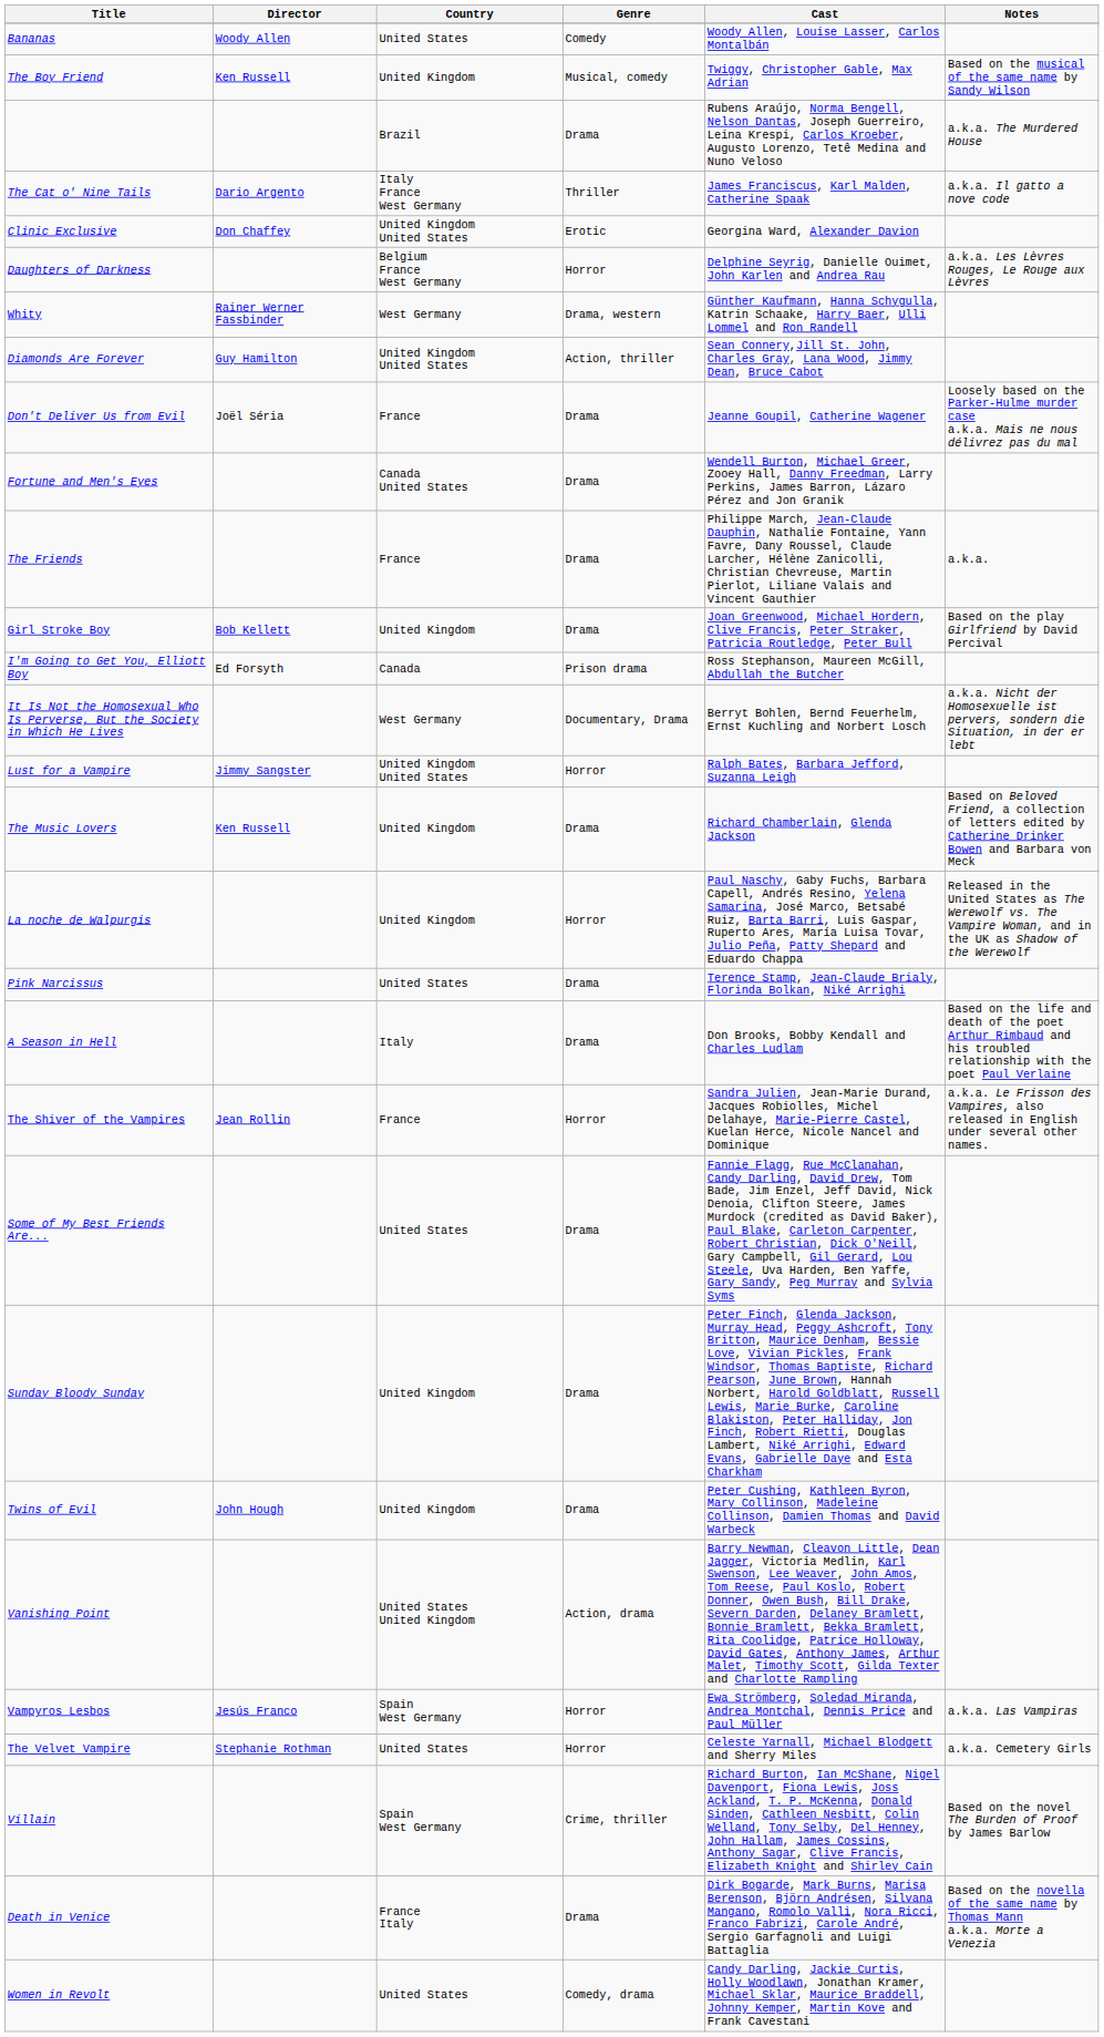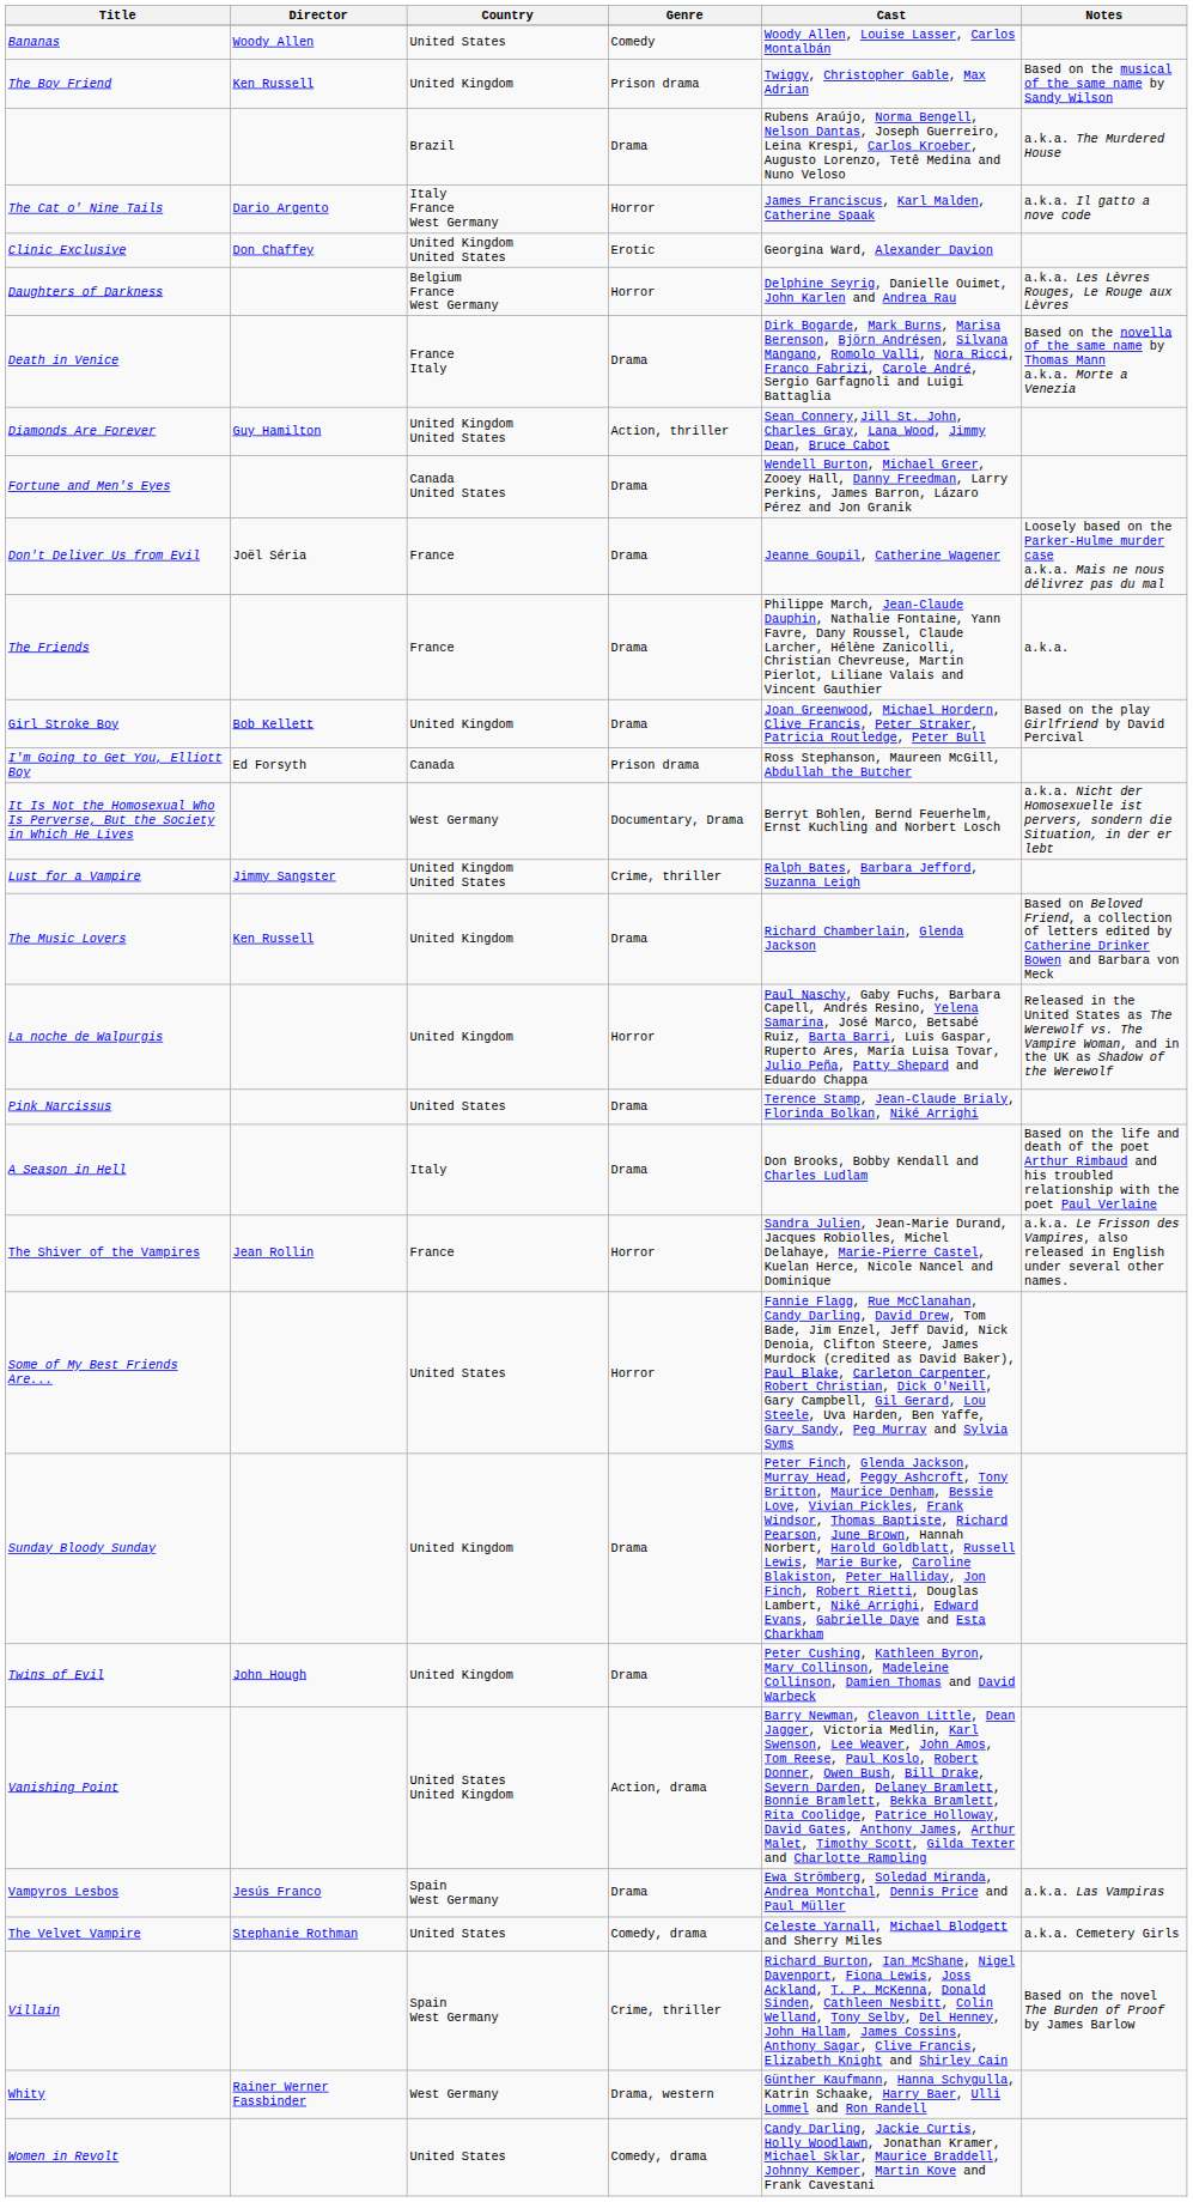The Boy Friend | Genre: Musical, comedy -> Prison drama
The Cat o' Nine Tails | Genre: Thriller -> Horror
rows swapped: Death in Venice <-> Whity
rows swapped: Don't Deliver Us from Evil <-> Fortune and Men's Eyes
Lust for a Vampire | Genre: Horror -> Crime, thriller
Some of My Best Friends Are... | Genre: Drama -> Horror
Vampyros Lesbos | Genre: Horror -> Drama
The Velvet Vampire | Genre: Horror -> Comedy, drama
